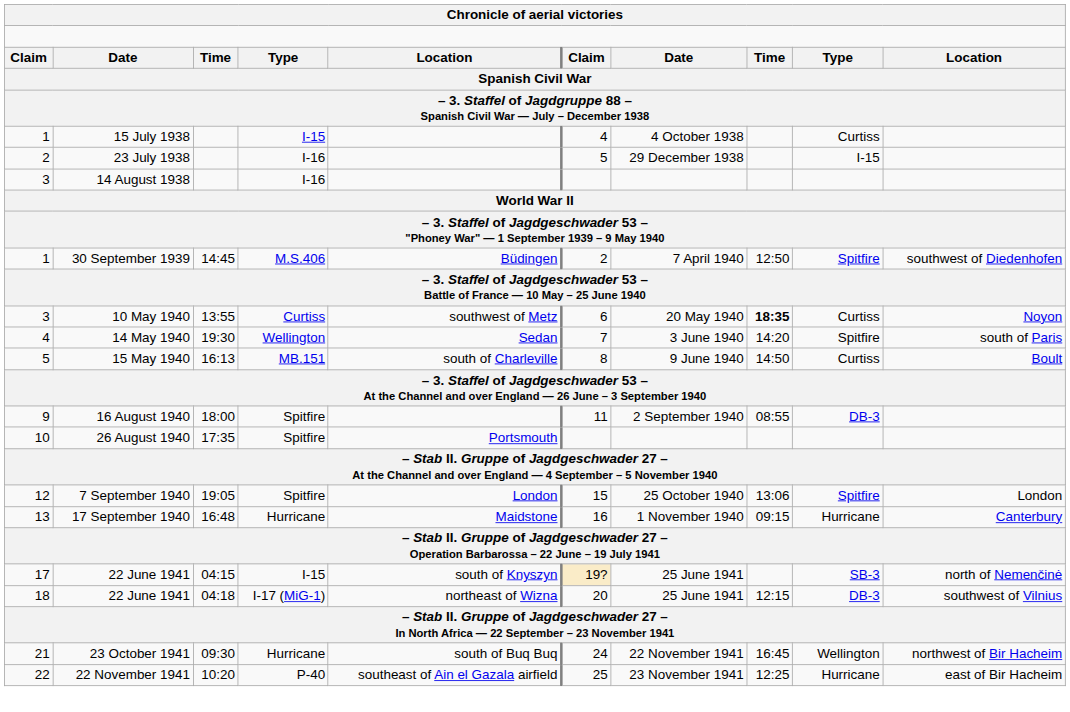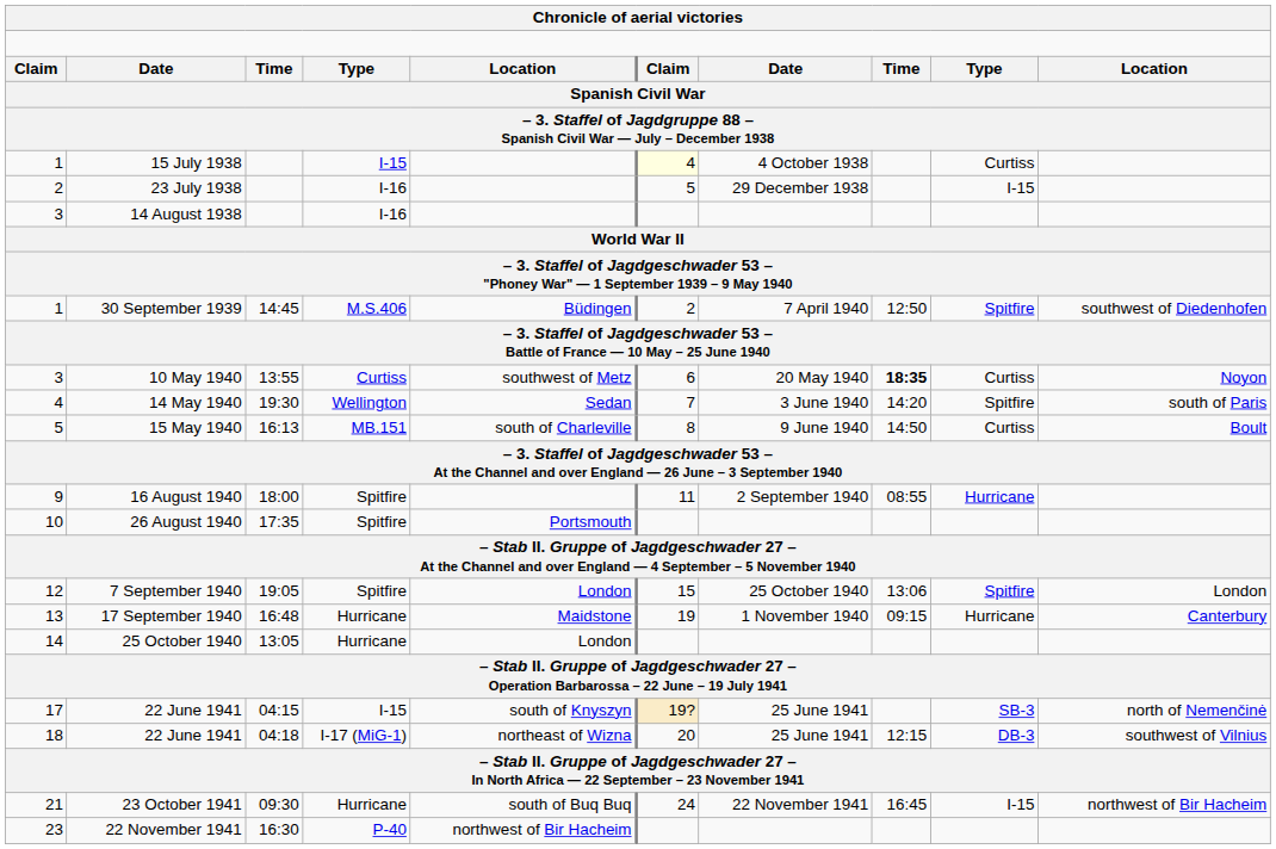1 / 15 July 1938 | column 6: no background -> lightyellow background
9 | column 9: DB-3 -> Hurricane
13 | column 6: 16 -> 19
+ row: 14 | 25 October 1940 | 13:05 | Hurricane | London
21 | column 9: Wellington -> I-15
- row: 22 | 22 November 1941 | 10:20 | P-40 | southeast of Ain el Gazala airfield | 25 | 23 November 1941 | 12:25 | Hurricane | east of Bir Hacheim
+ row: 23 | 22 November 1941 | 16:30 | P-40 | northwest of Bir Hacheim
